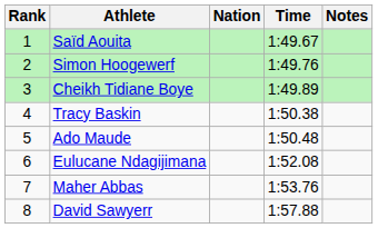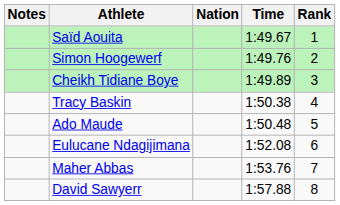columns swapped: Rank <-> Notes
